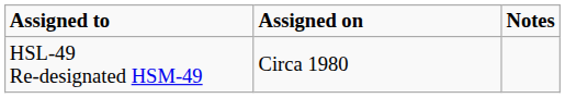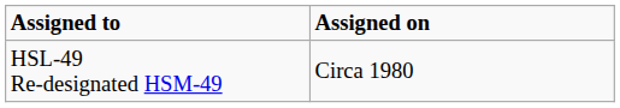- column: Notes
